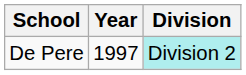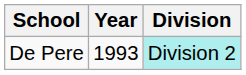De Pere | Year: 1997 -> 1993
